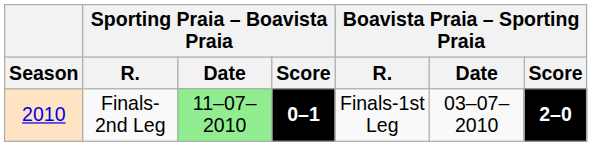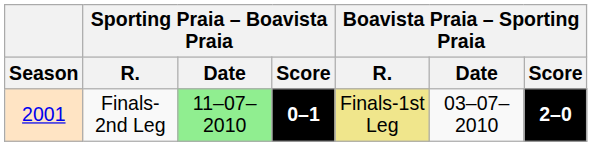Finals-2nd Leg | Season: 2010 -> 2001
Finals-2nd Leg | Boavista Praia – Sporting Praia / R.: no background -> khaki background
